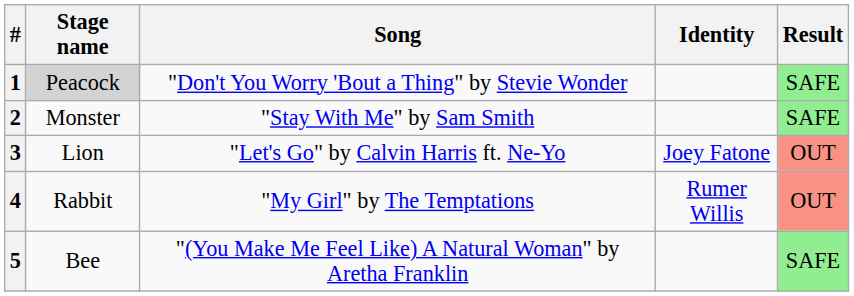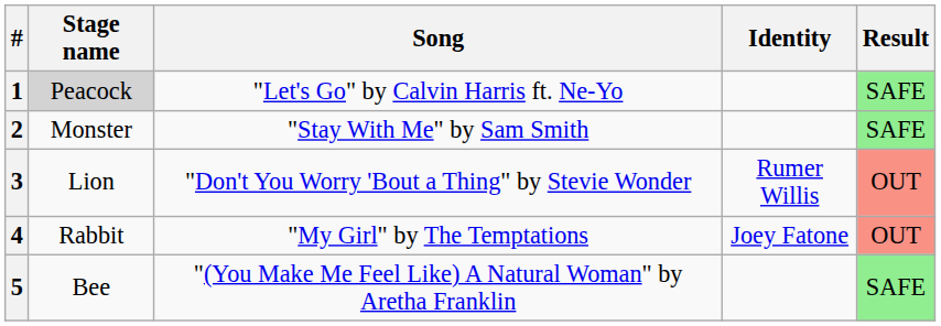1 | Song: "Don't You Worry 'Bout a Thing" by Stevie Wonder -> "Let's Go" by Calvin Harris ft. Ne-Yo
3 | Song: "Let's Go" by Calvin Harris ft. Ne-Yo -> "Don't You Worry 'Bout a Thing" by Stevie Wonder
3 | Identity: Joey Fatone -> Rumer Willis
4 | Identity: Rumer Willis -> Joey Fatone
